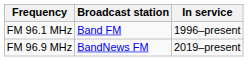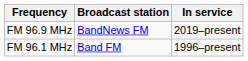rows swapped: FM 96.1 MHz <-> FM 96.9 MHz
